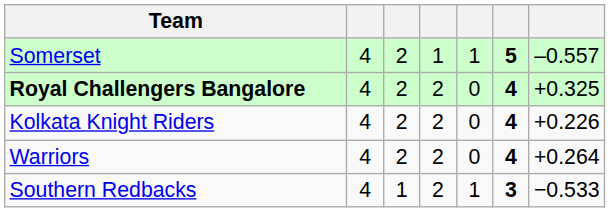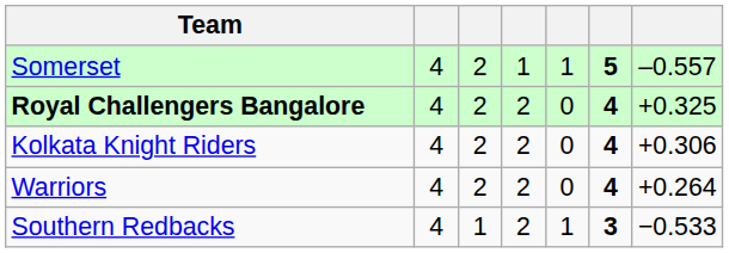Kolkata Knight Riders | column 7: +0.226 -> +0.306
